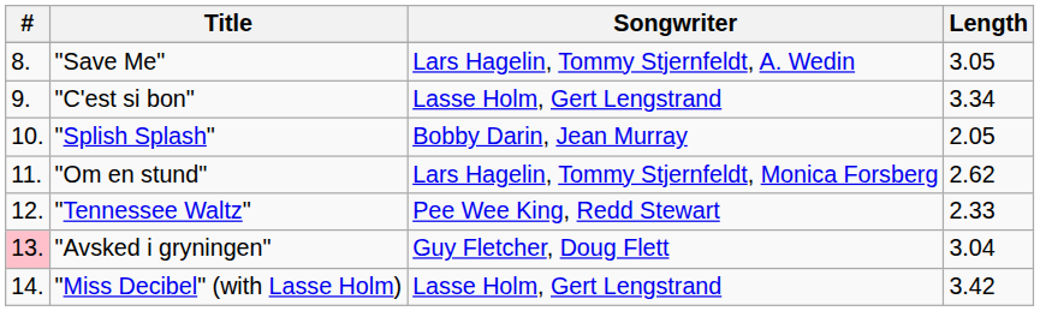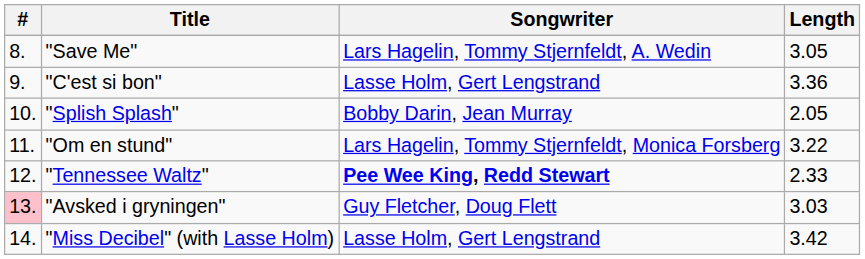"C'est si bon" | Length: 3.34 -> 3.36
"Om en stund" | Length: 2.62 -> 3.22
"Tennessee Waltz" | Songwriter: normal -> bold
"Avsked i gryningen" | Length: 3.04 -> 3.03
